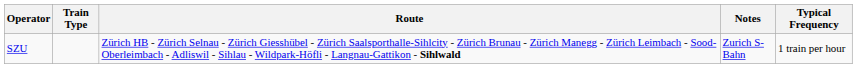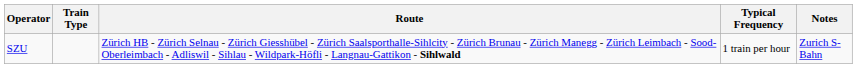columns swapped: Typical Frequency <-> Notes
